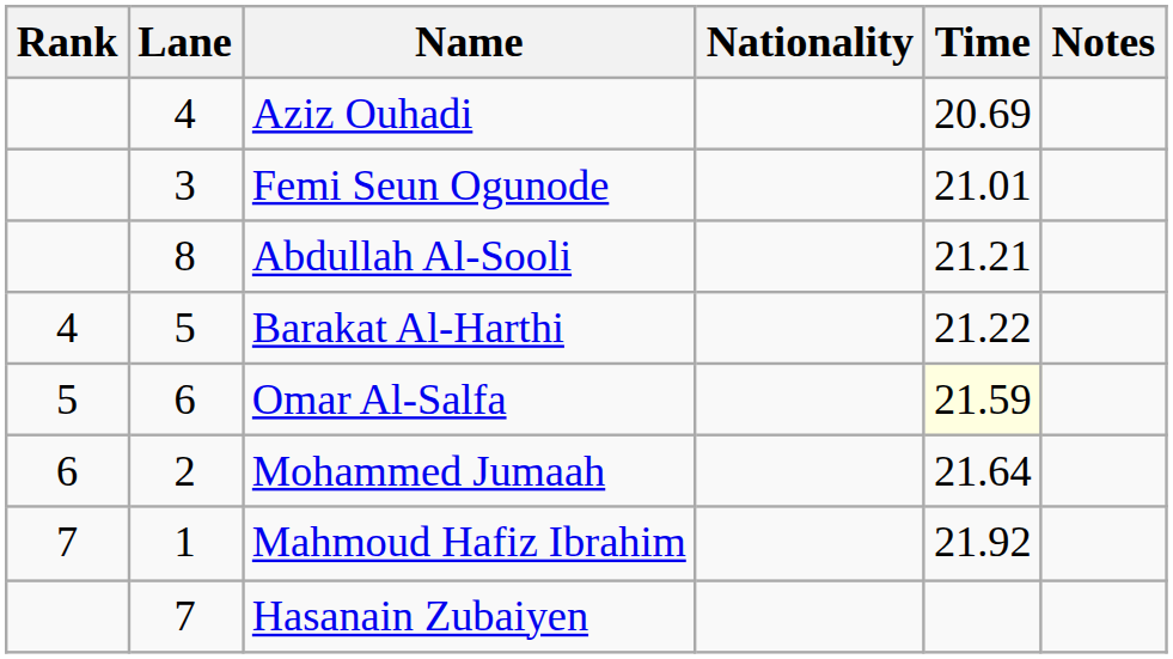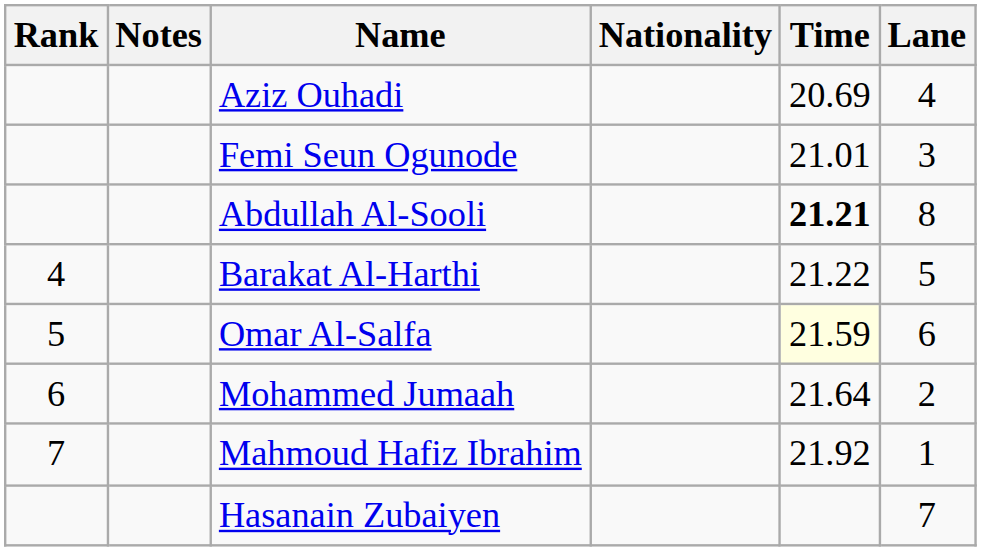columns swapped: Lane <-> Notes
Abdullah Al-Sooli | Time: normal -> bold
